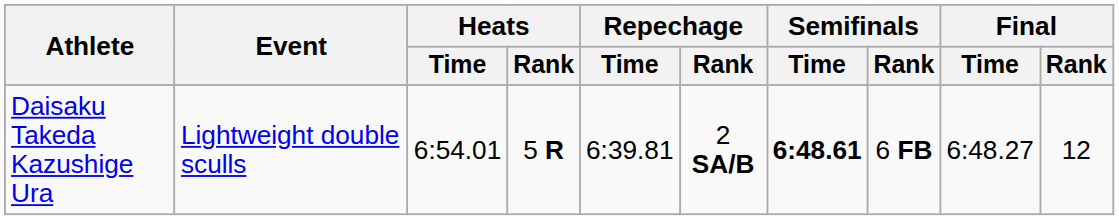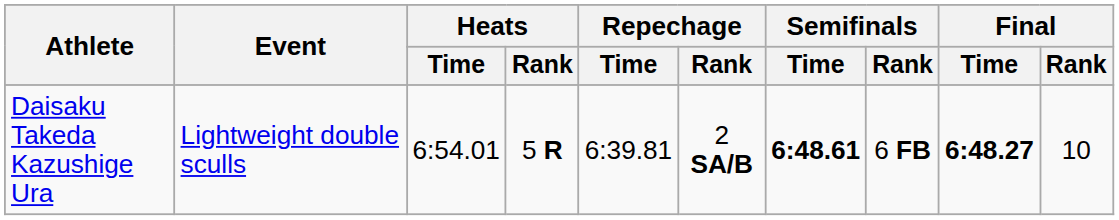Daisaku Takeda Kazushige Ura | Final / Time: normal -> bold
Daisaku Takeda Kazushige Ura | Final / Rank: 12 -> 10
